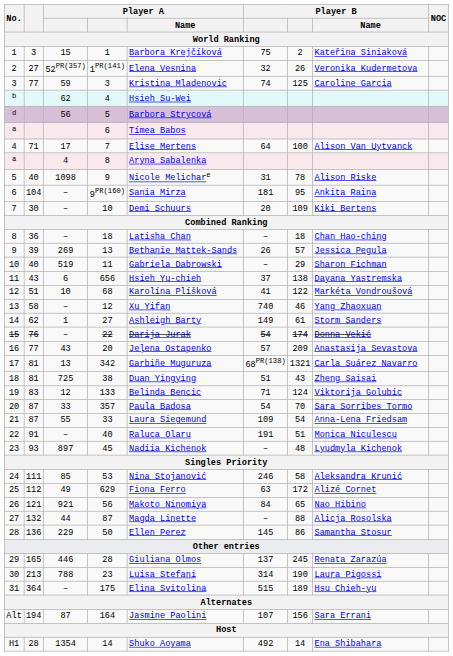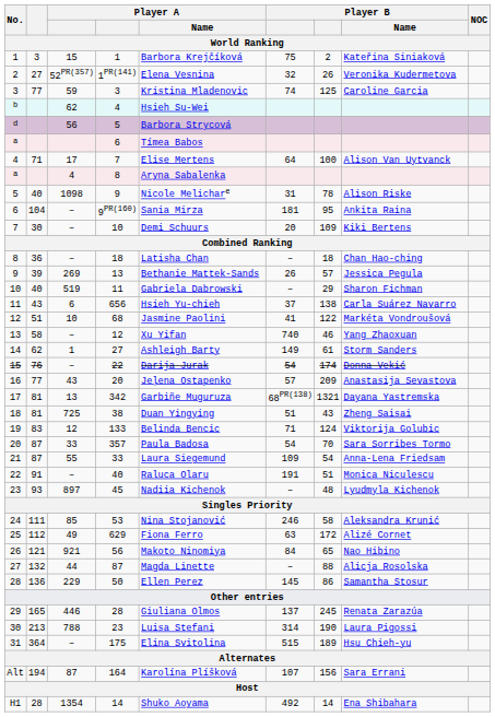656 | Player B / Name: Dayana Yastremska -> Carla Suárez Navarro
68 | Player A / Name: Karolína Plíšková -> Jasmine Paolini
342 | Player B / Name: Carla Suárez Navarro -> Dayana Yastremska
164 | Player A / Name: Jasmine Paolini -> Karolína Plíšková
